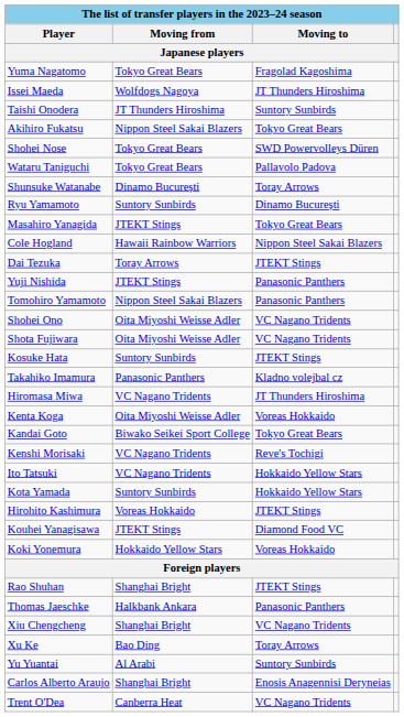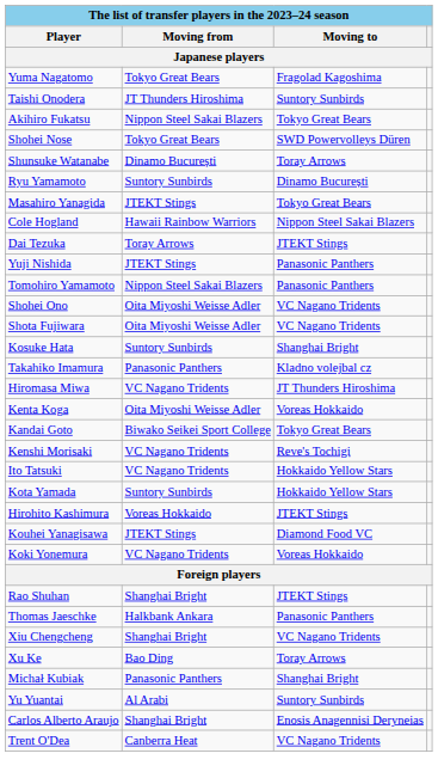- row: Issei Maeda | Wolfdogs Nagoya | JT Thunders Hiroshima
- row: Wataru Taniguchi | Tokyo Great Bears | Pallavolo Padova
Kosuke Hata | Moving to: JTEKT Stings -> Shanghai Bright
Koki Yonemura | Moving from: Hokkaido Yellow Stars -> VC Nagano Tridents
+ row: Michał Kubiak | Panasonic Panthers | Shanghai Bright
